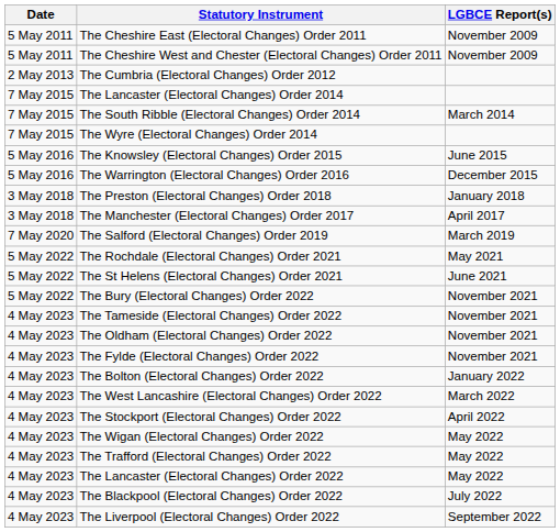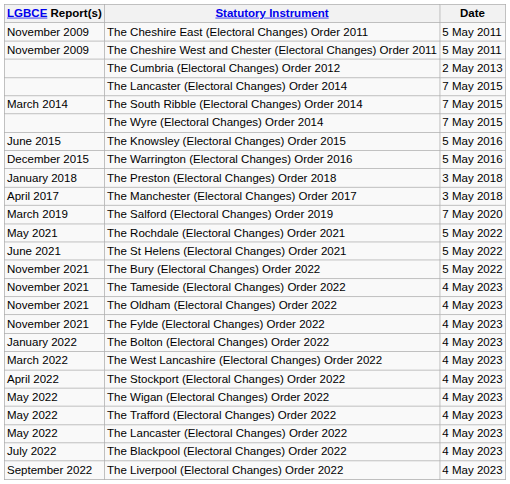columns swapped: Date <-> LGBCE Report(s)
